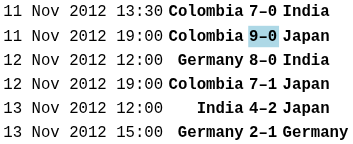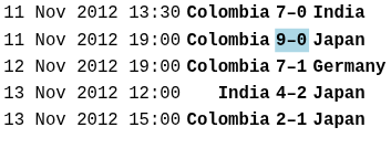- row: 12 Nov 2012 12:00 | Germany | 8–0 | India
12 Nov 2012 19:00 | column 4: Japan -> Germany
13 Nov 2012 15:00 | column 2: Germany -> Colombia
13 Nov 2012 15:00 | column 4: Germany -> Japan
